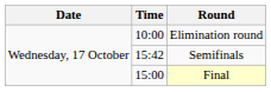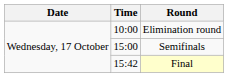Semifinals | Time: 15:42 -> 15:00
Final | Time: 15:00 -> 15:42
